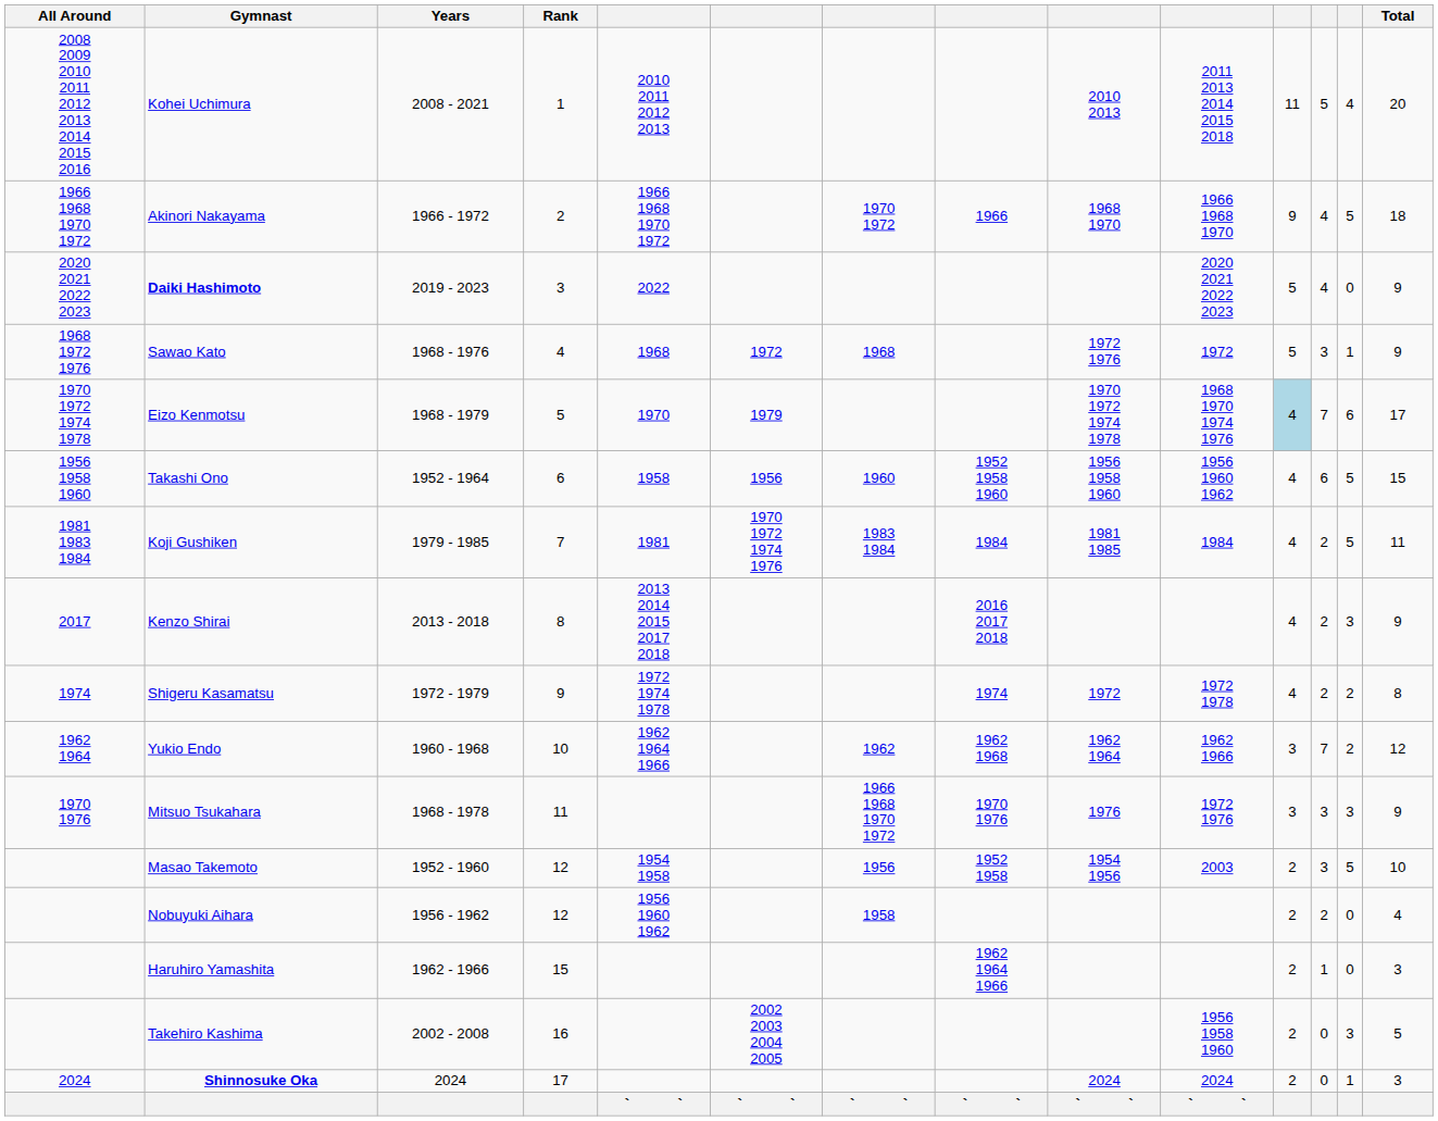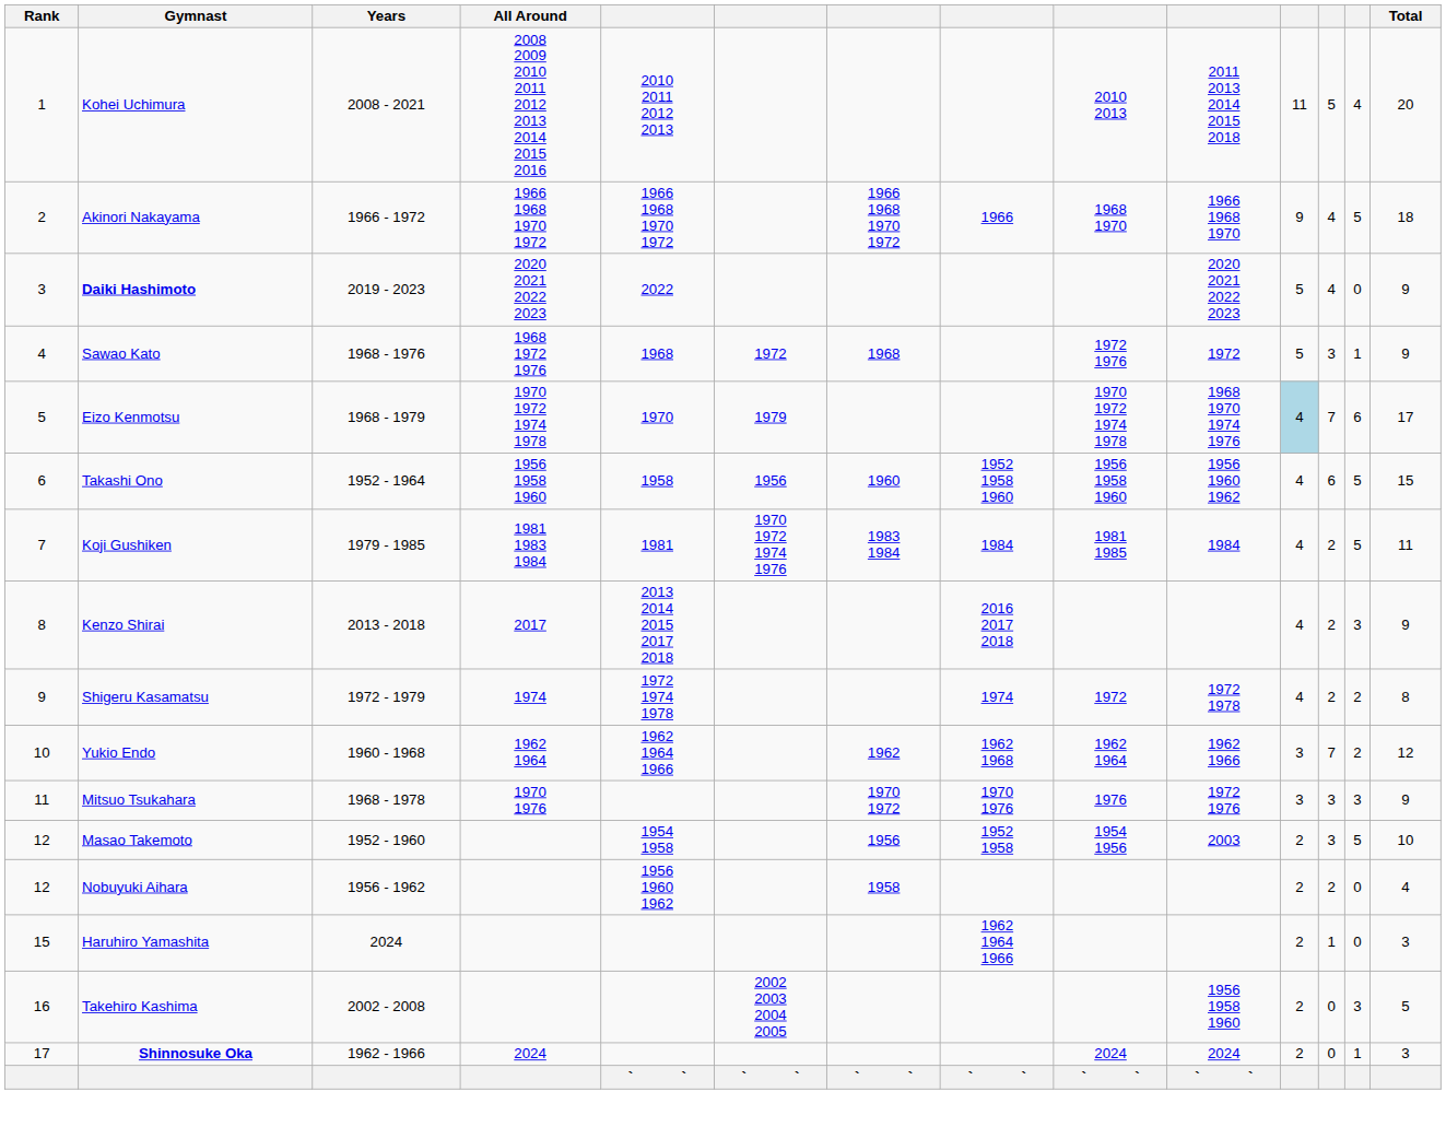columns swapped: Rank <-> All Around
Akinori Nakayama | column 7: 1970 1972 -> 1966 1968 1970 1972
Mitsuo Tsukahara | column 7: 1966 1968 1970 1972 -> 1970 1972
Haruhiro Yamashita | Years: 1962 - 1966 -> 2024
Shinnosuke Oka | Years: 2024 -> 1962 - 1966
